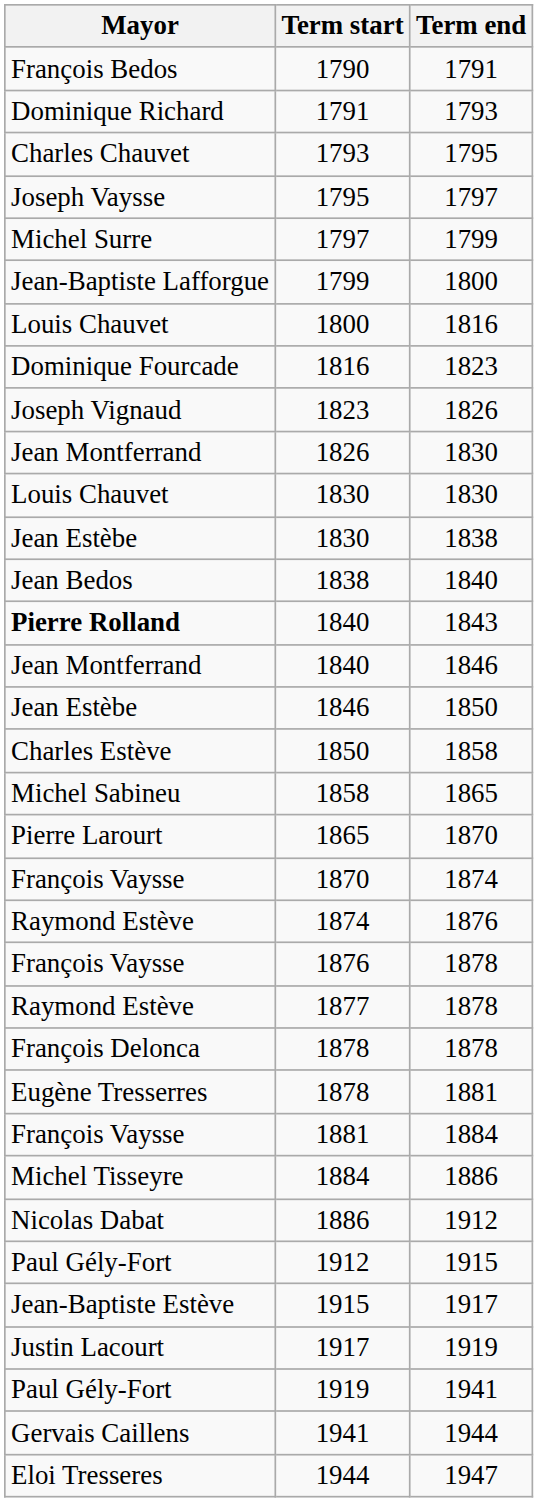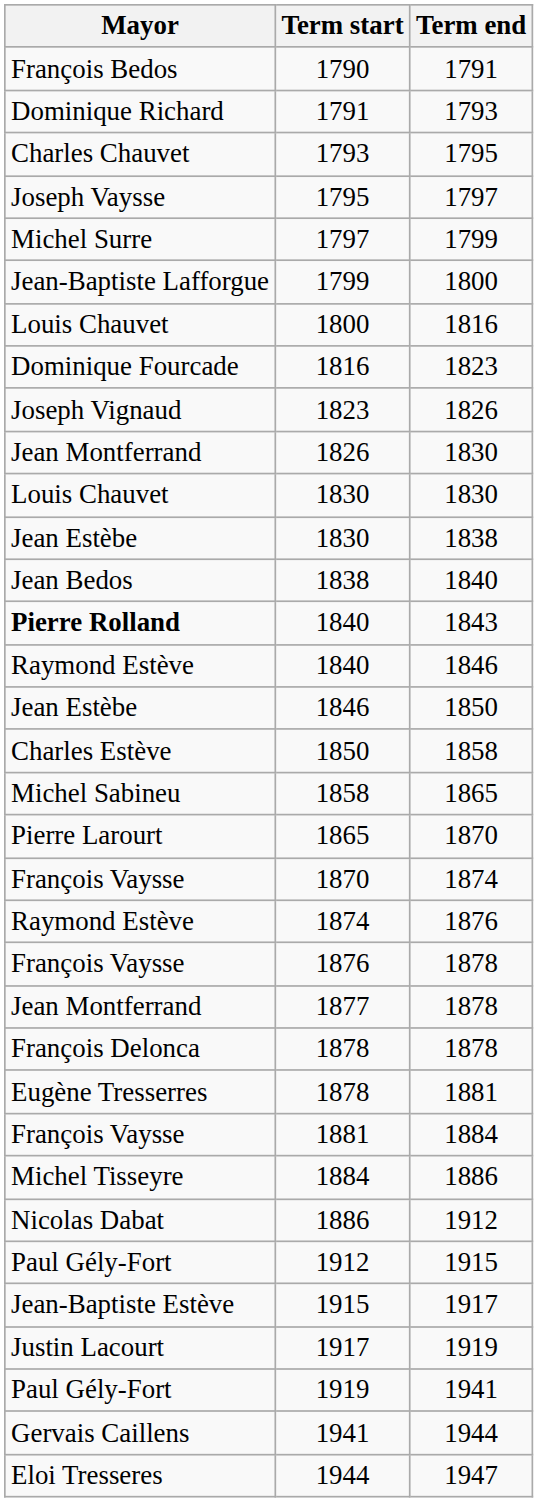1840 / 1846 | Mayor: Jean Montferrand -> Raymond Estève
1877 | Mayor: Raymond Estève -> Jean Montferrand
